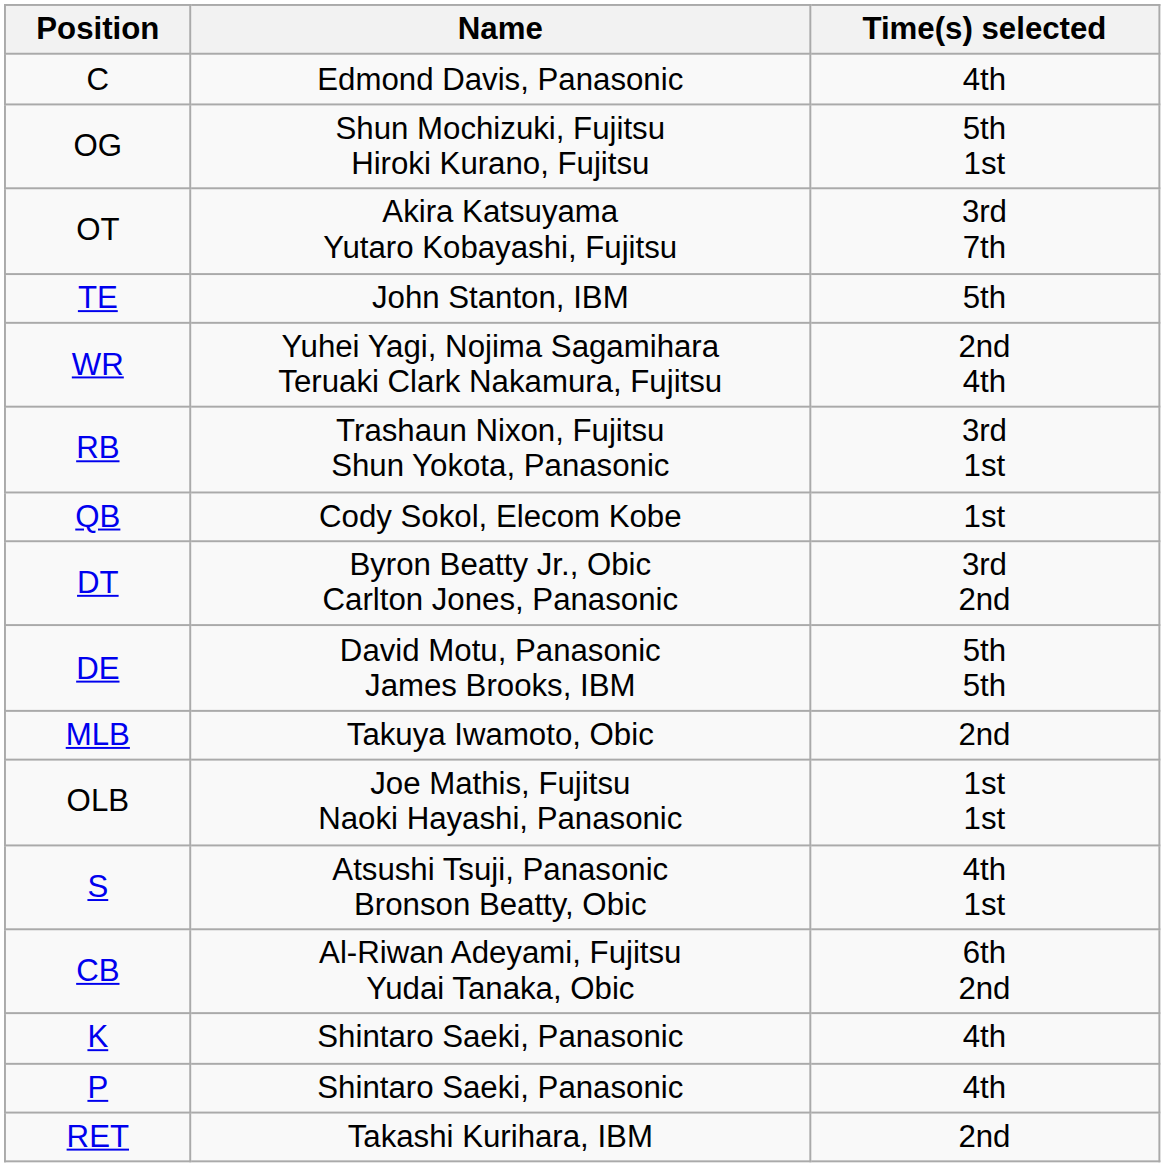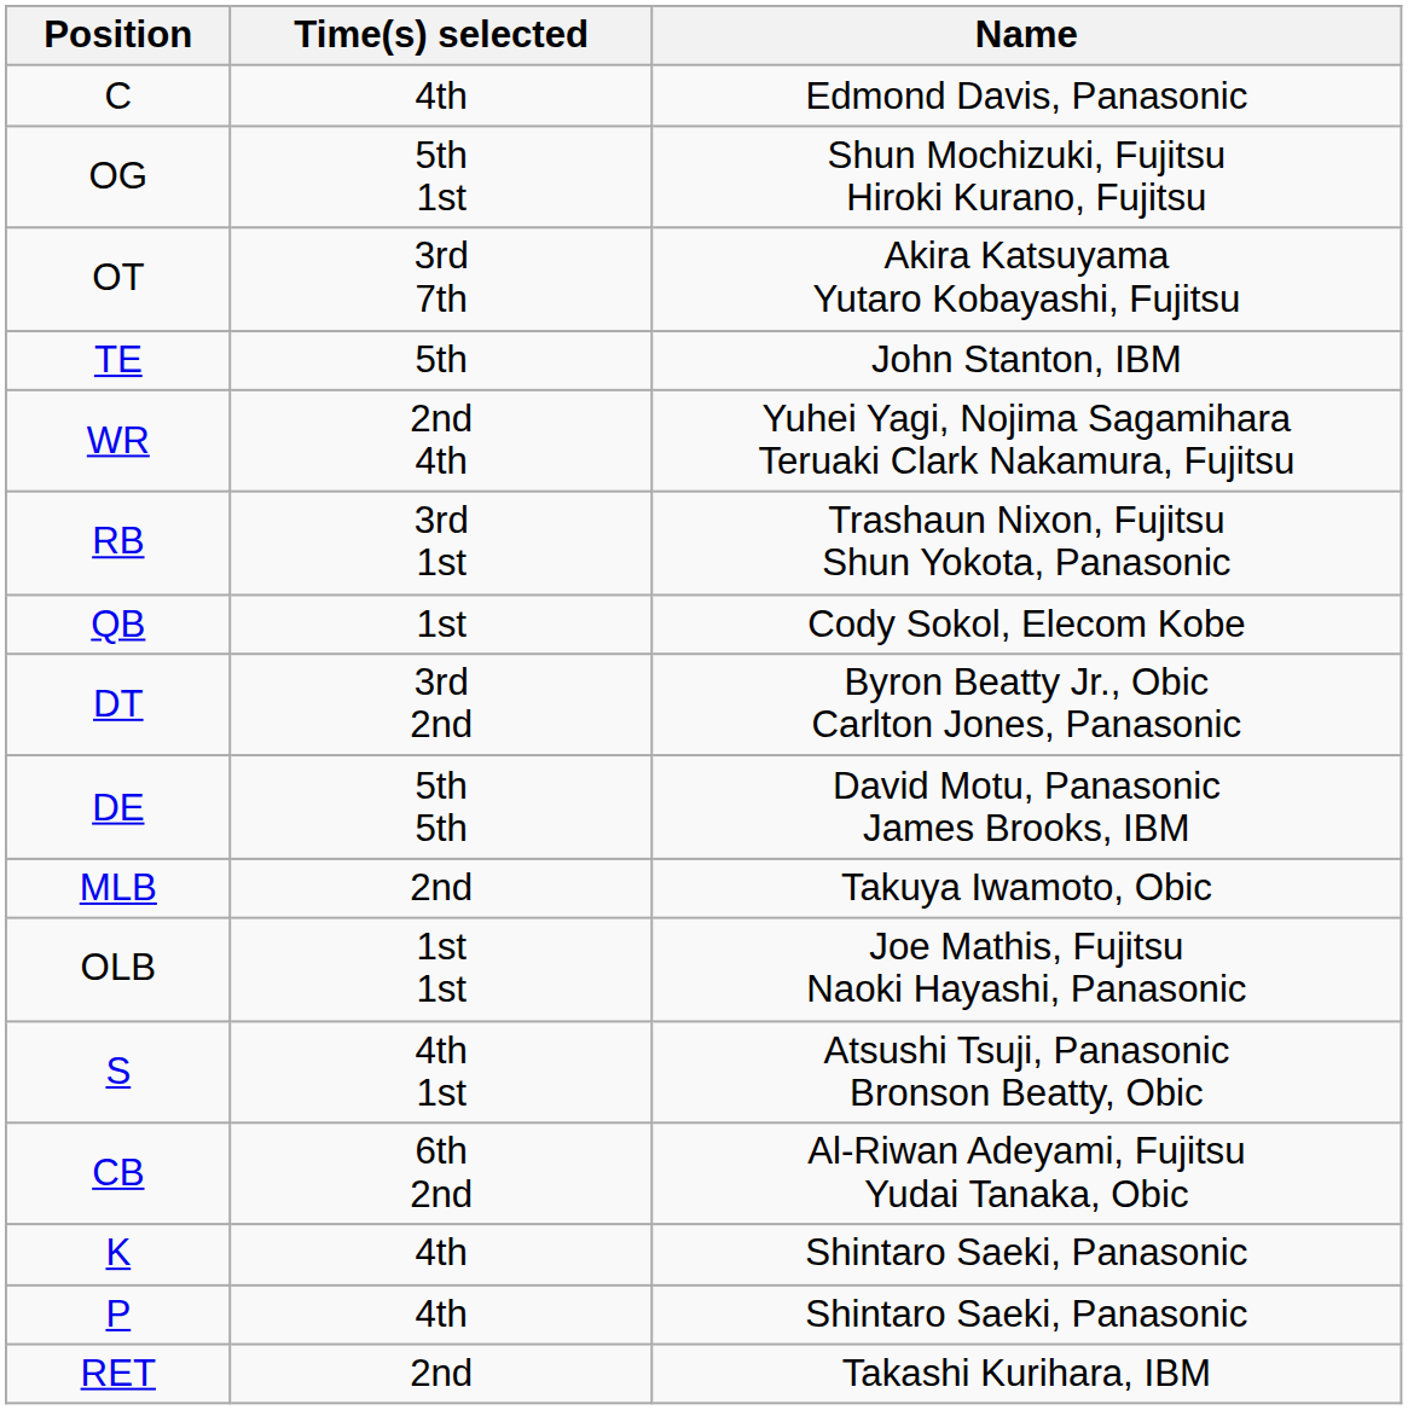columns swapped: Name <-> Time(s) selected
